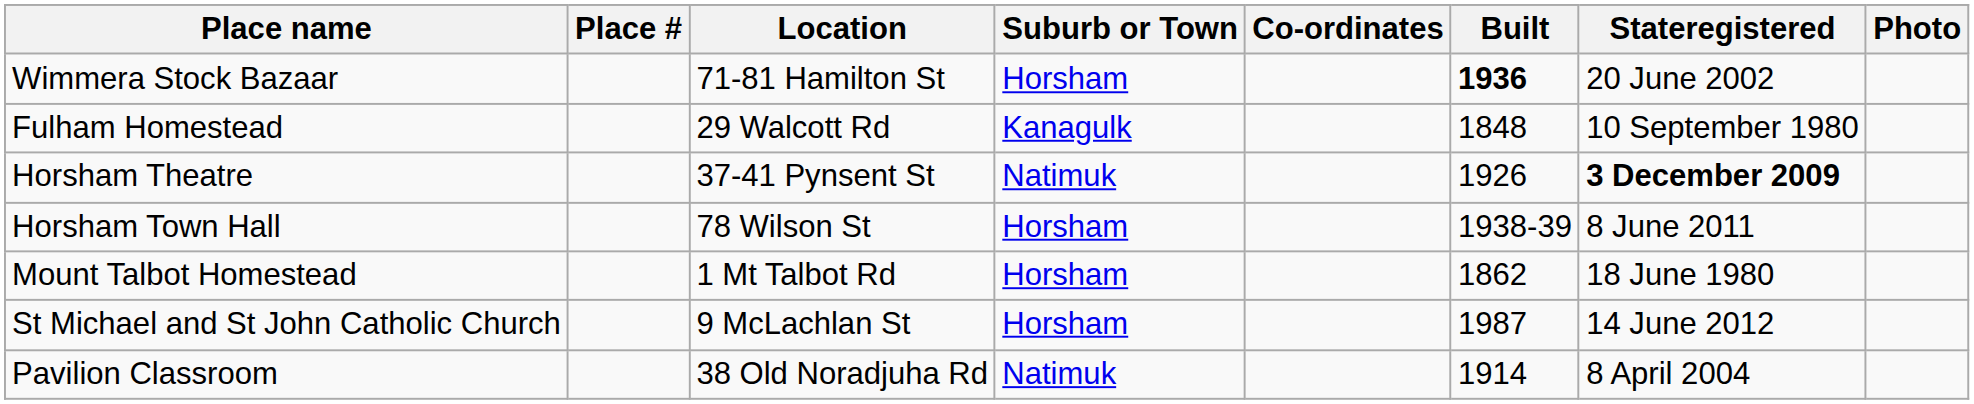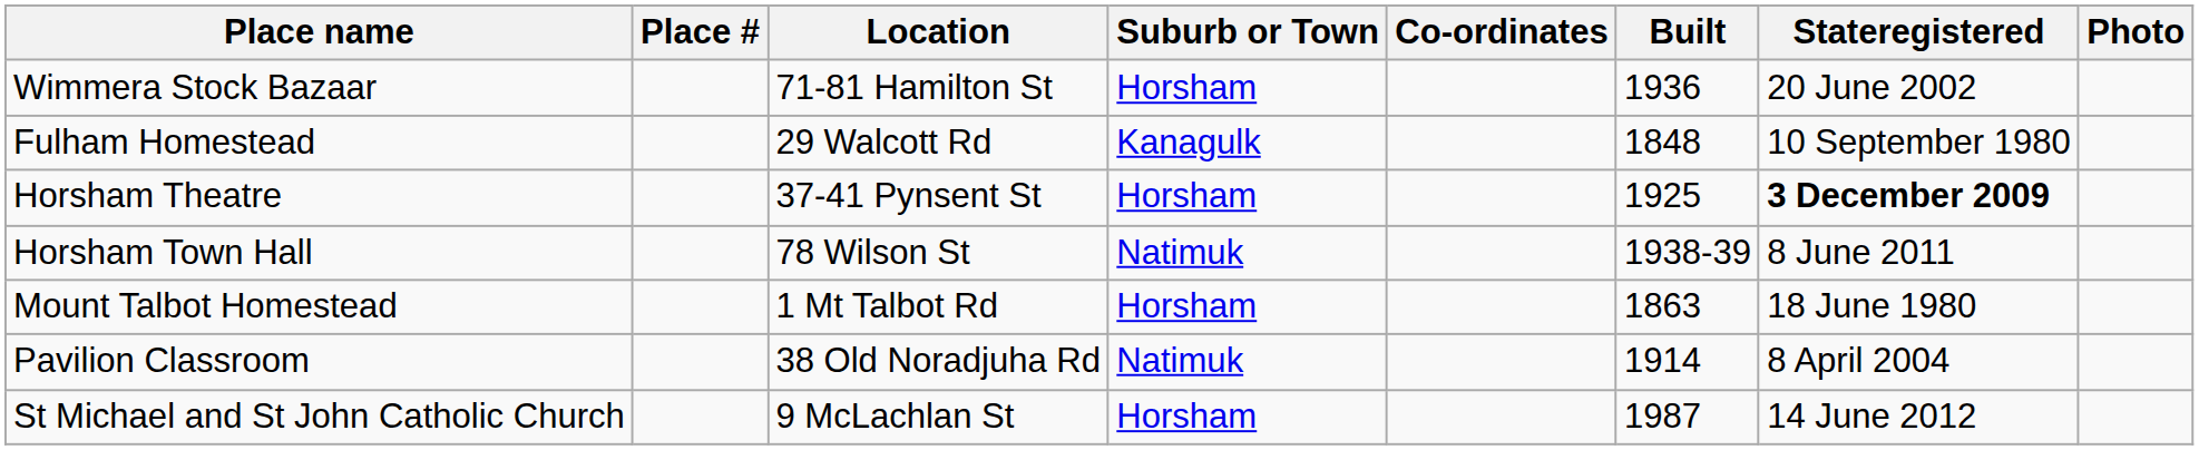Wimmera Stock Bazaar | Built: bold -> normal
Horsham Theatre | Suburb or Town: Natimuk -> Horsham
Horsham Theatre | Built: 1926 -> 1925
Horsham Town Hall | Suburb or Town: Horsham -> Natimuk
Mount Talbot Homestead | Built: 1862 -> 1863
rows swapped: Pavilion Classroom <-> St Michael and St John Catholic Church
